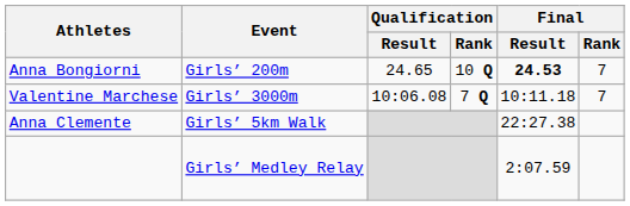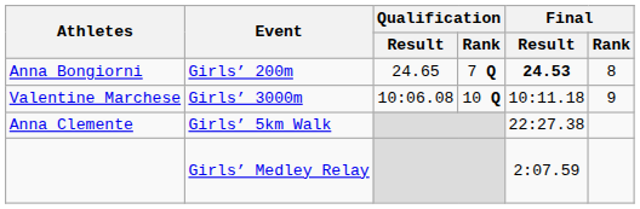Anna Bongiorni | Qualification / Rank: 10 Q -> 7 Q
Anna Bongiorni | Final / Rank: 7 -> 8
Valentine Marchese | Qualification / Rank: 7 Q -> 10 Q
Valentine Marchese | Final / Rank: 7 -> 9
